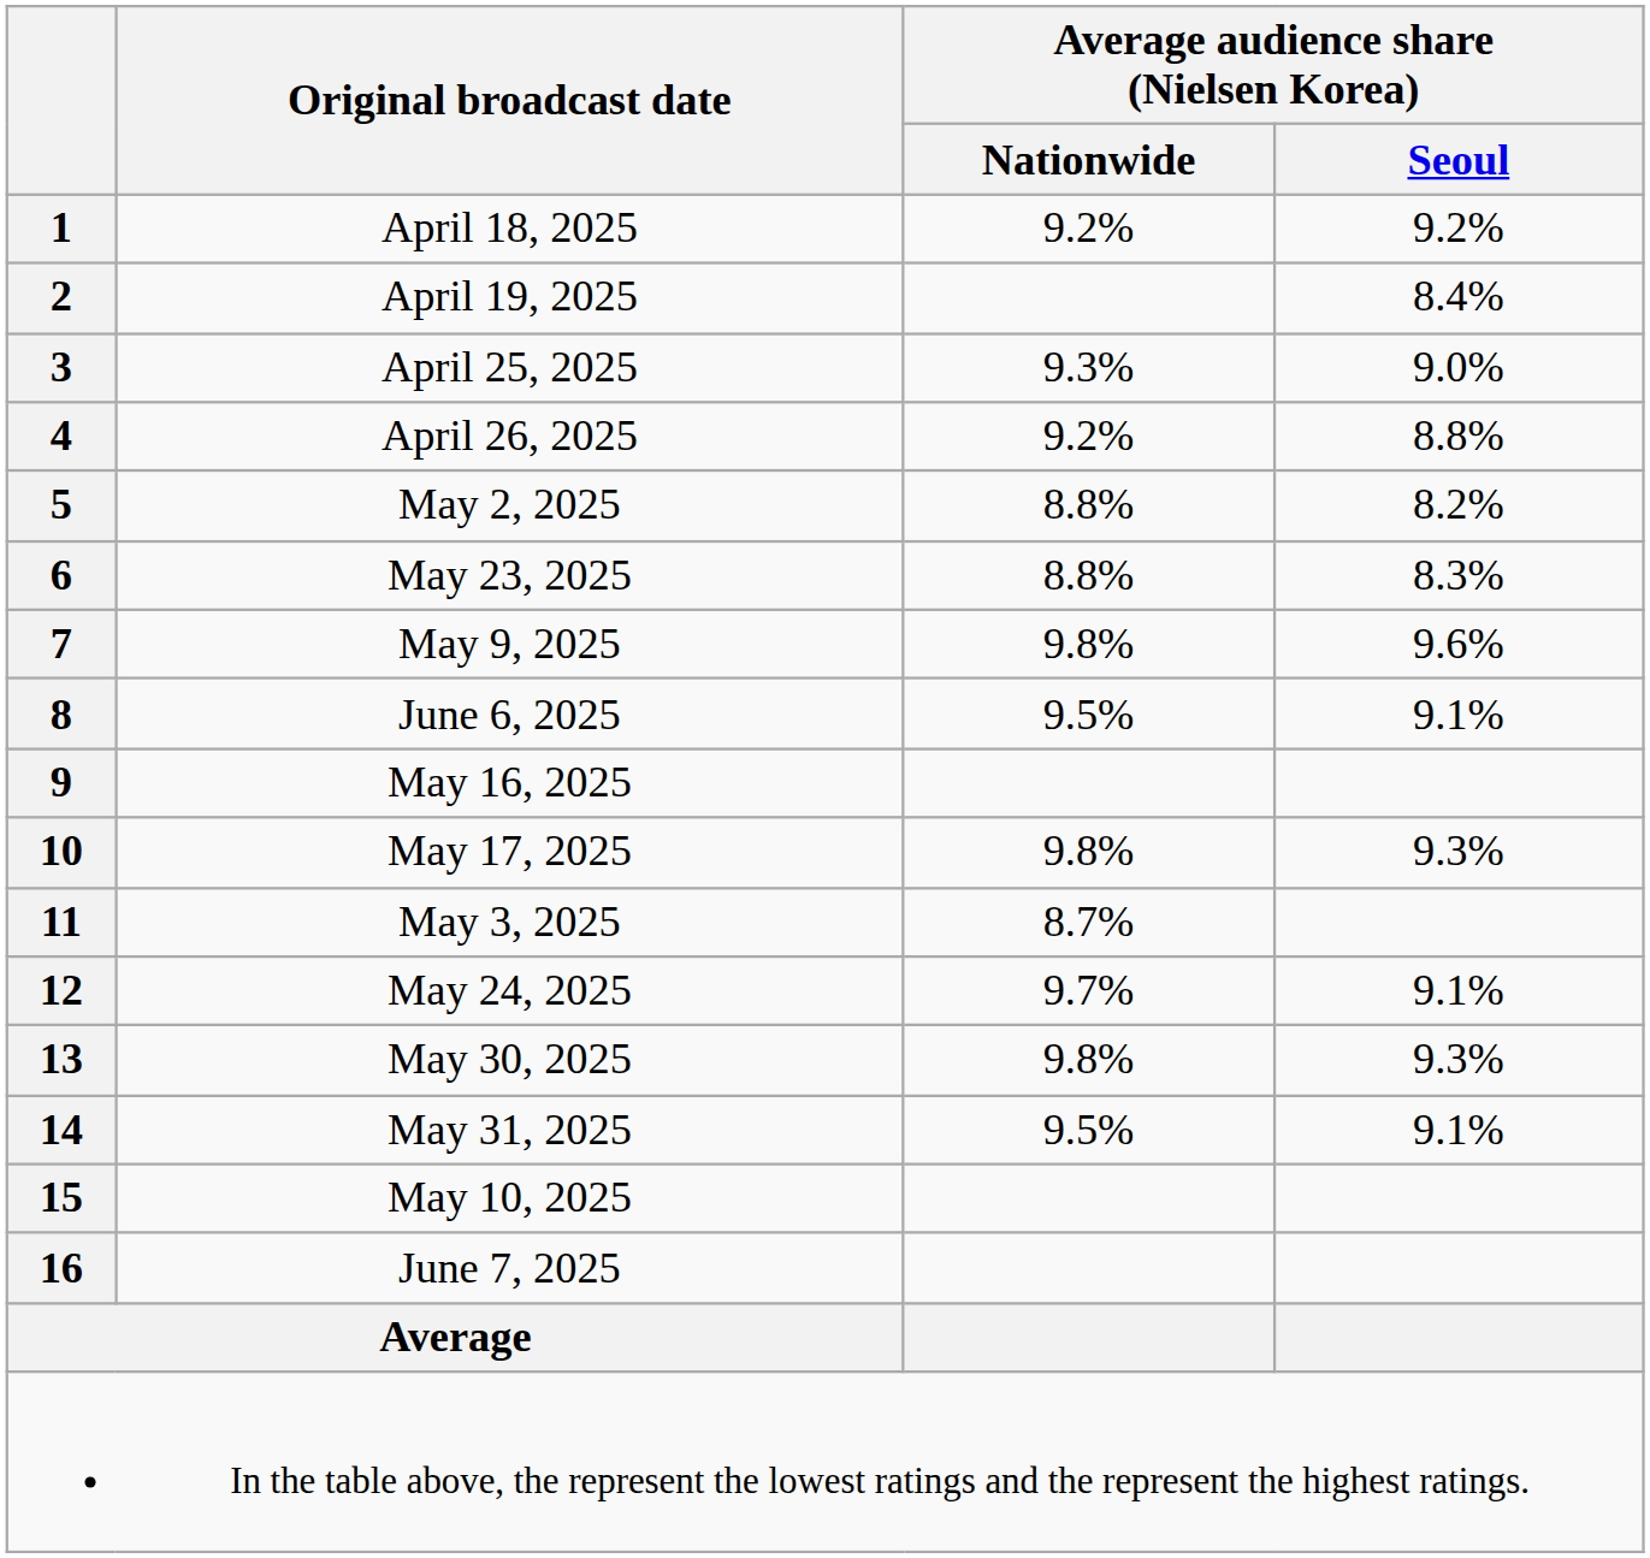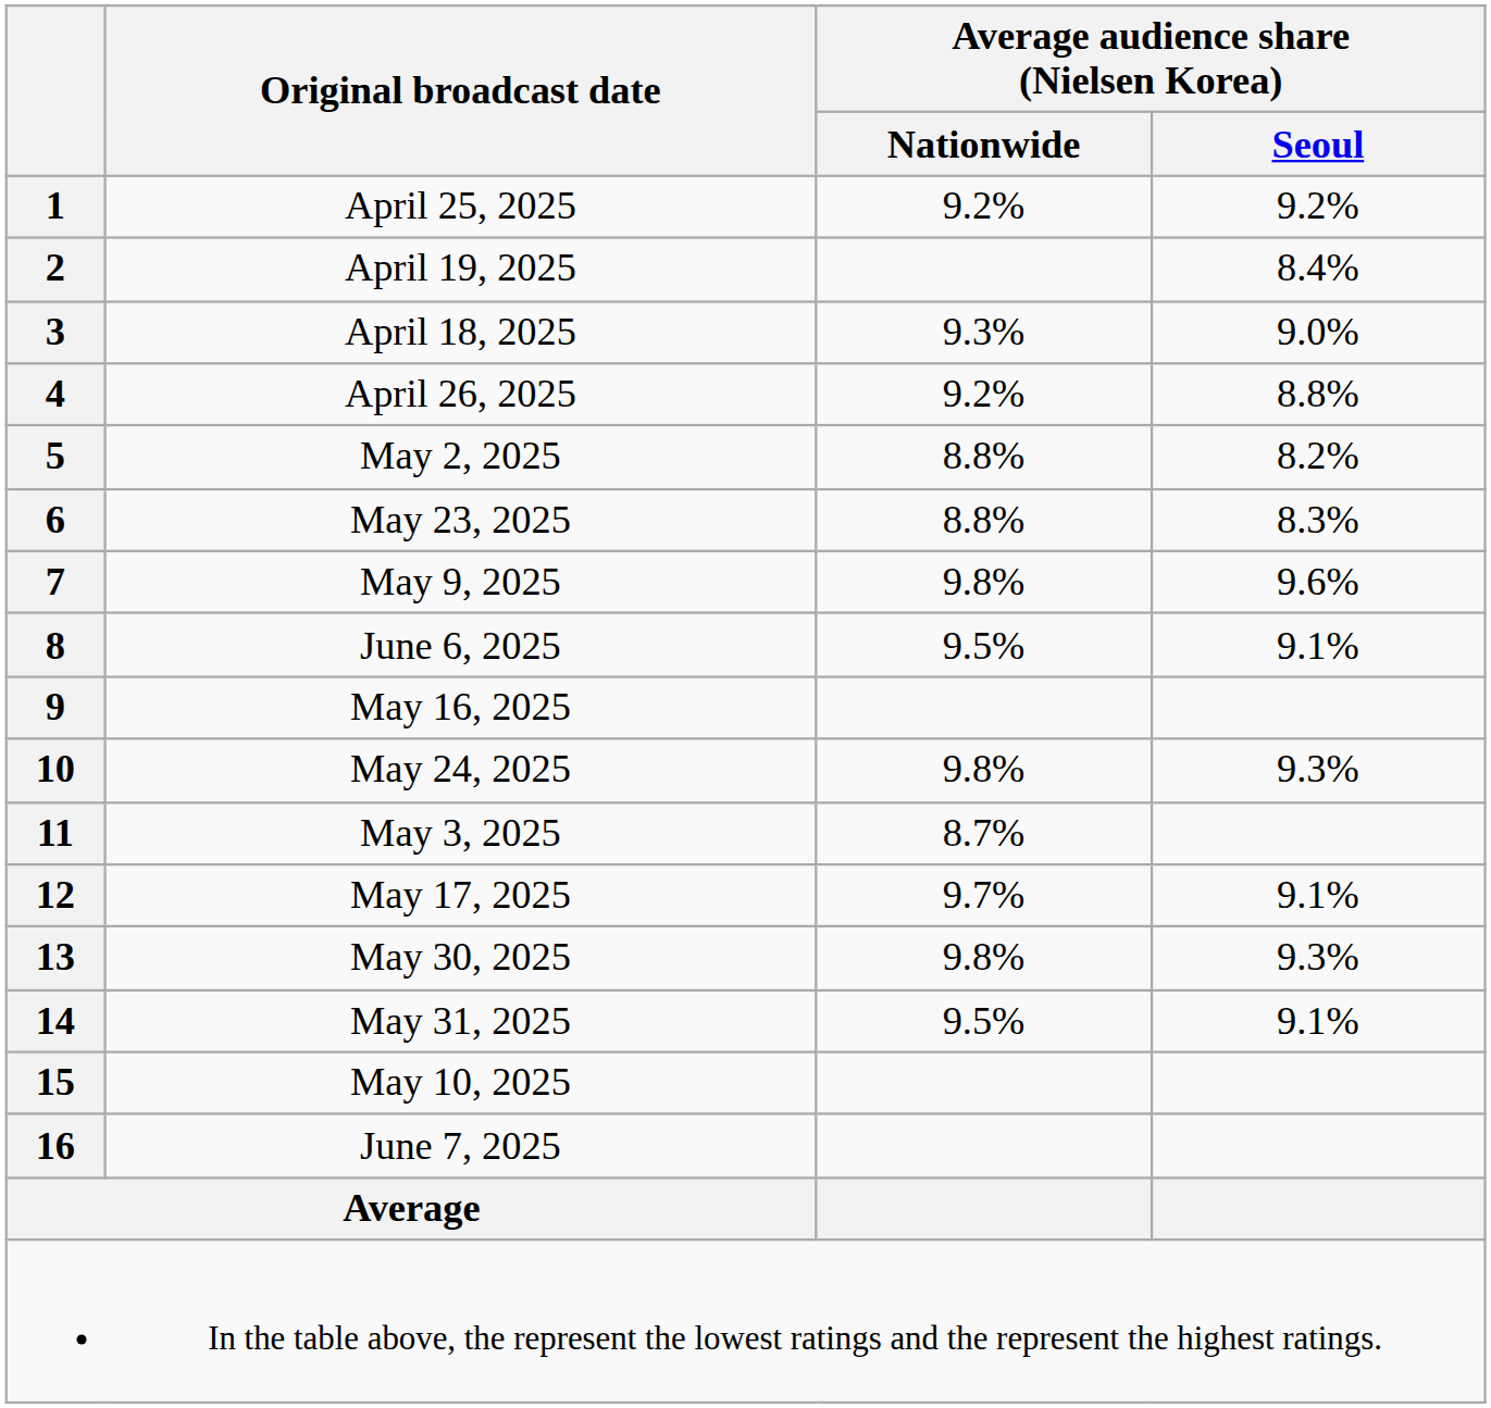1 | Original broadcast date: April 18, 2025 -> April 25, 2025
3 | Original broadcast date: April 25, 2025 -> April 18, 2025
10 | Original broadcast date: May 17, 2025 -> May 24, 2025
12 | Original broadcast date: May 24, 2025 -> May 17, 2025
